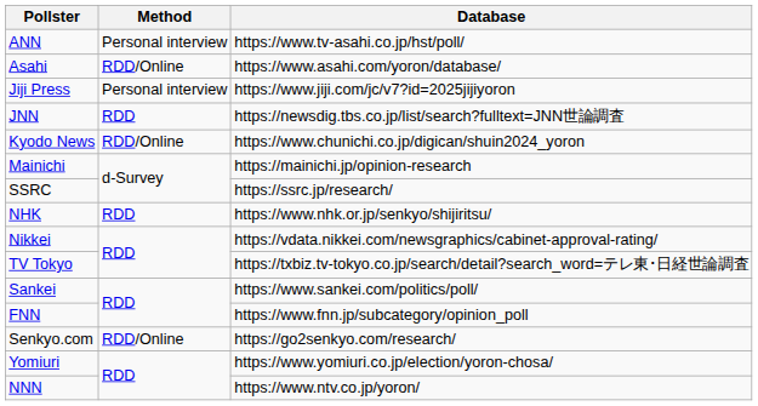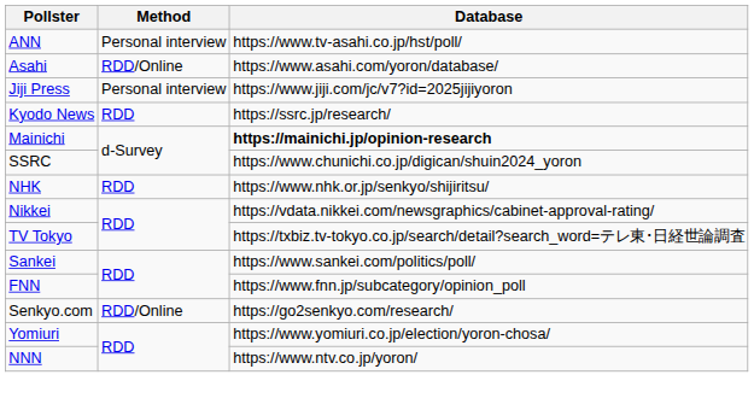- row: JNN | RDD | https://newsdig.tbs.co.jp/list/search?fulltext=JNN世論調査
Kyodo News | Method: RDD/Online -> RDD
Kyodo News | Database: https://www.chunichi.co.jp/digican/shuin2024_yoron -> https://ssrc.jp/research/
Mainichi | Database: normal -> bold
SSRC | Database: https://ssrc.jp/research/ -> https://www.chunichi.co.jp/digican/shuin2024_yoron
